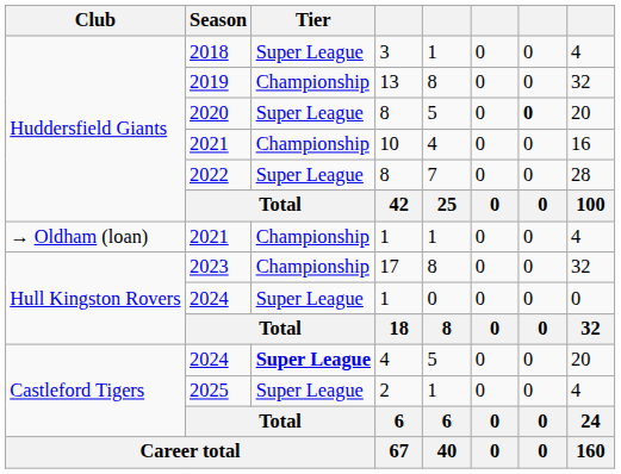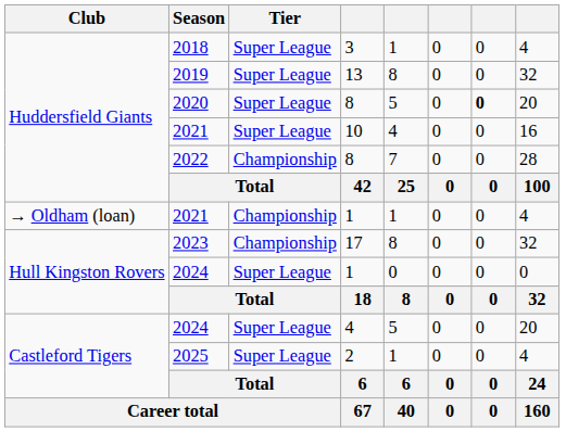2019 | Tier: Championship -> Super League
2021 / 10 | Tier: Championship -> Super League
2022 | Tier: Super League -> Championship
2024 / 4 | Tier: bold -> normal
